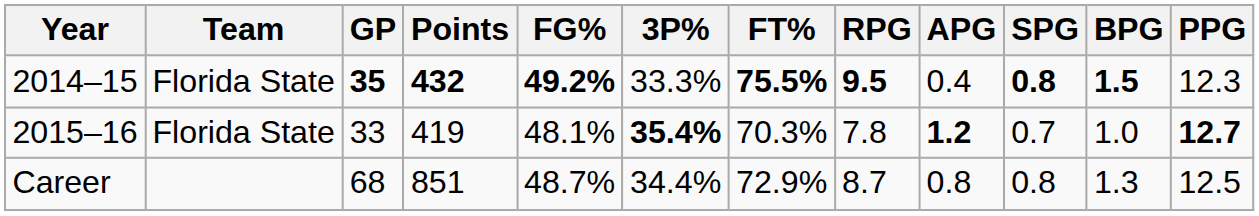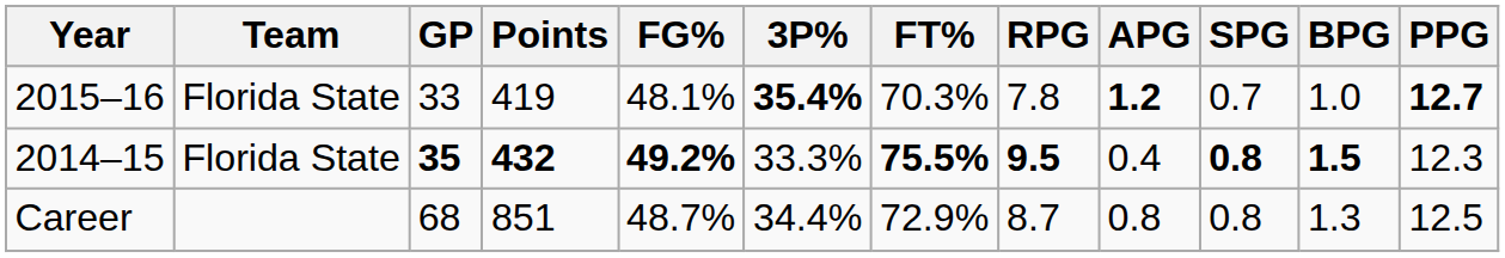rows swapped: 2014–15 <-> 2015–16
